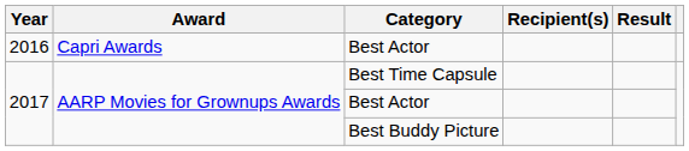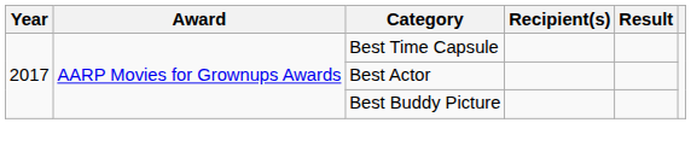- row: 2016 | Capri Awards | Best Actor
